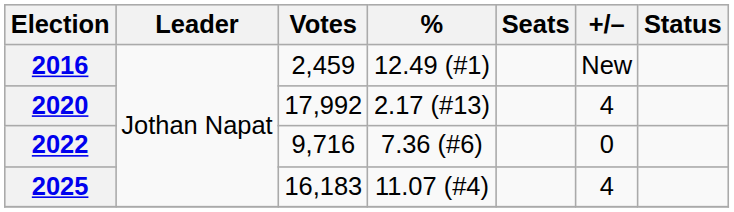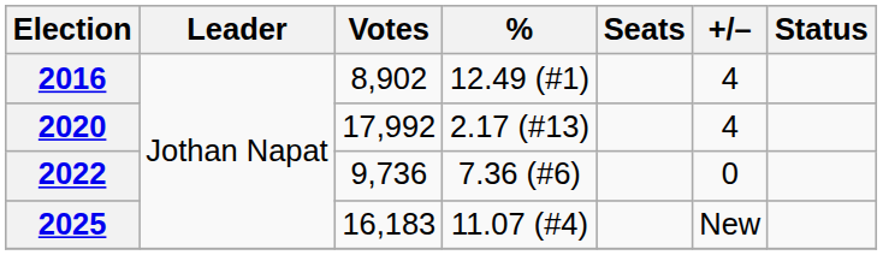2016 | Votes: 2,459 -> 8,902
2016 | +/–: New -> 4
2022 | Votes: 9,716 -> 9,736
2025 | +/–: 4 -> New
